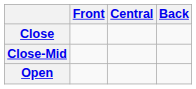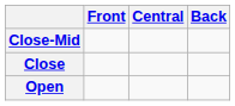rows swapped: Close <-> Close-Mid
